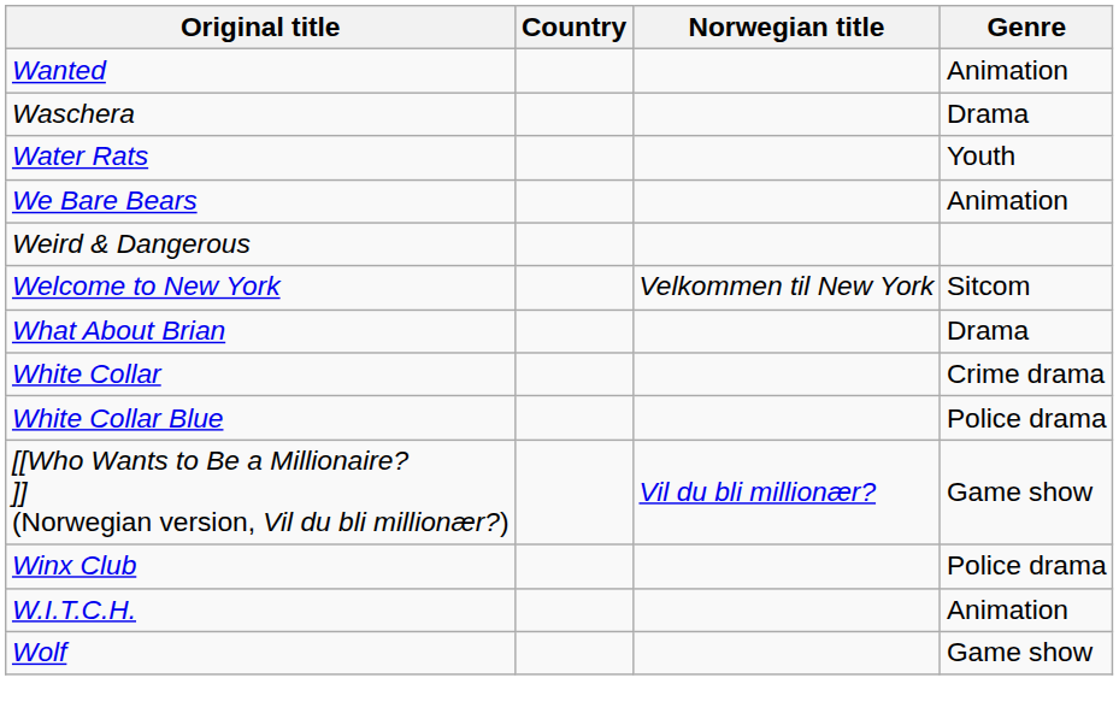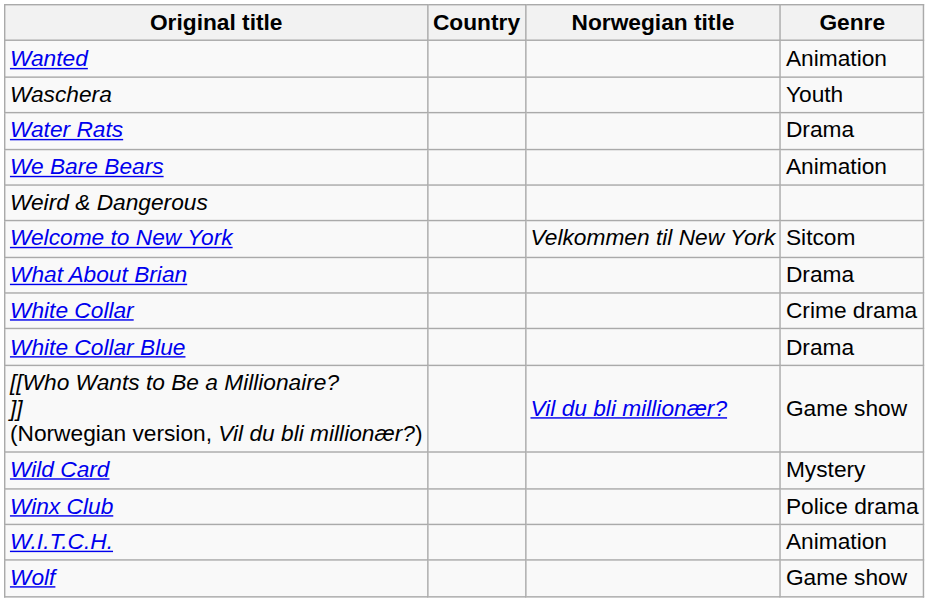Waschera | Genre: Drama -> Youth
Water Rats | Genre: Youth -> Drama
White Collar Blue | Genre: Police drama -> Drama
+ row: Wild Card | Mystery
